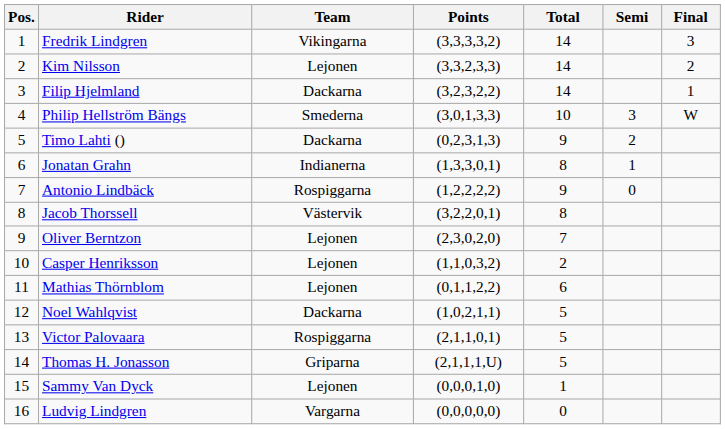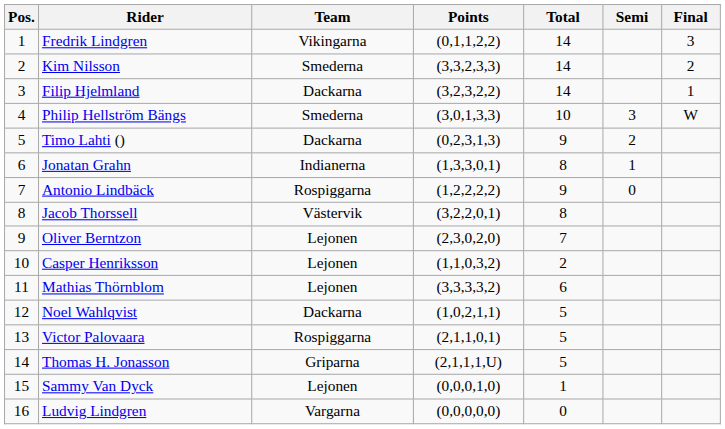Fredrik Lindgren | Points: (3,3,3,3,2) -> (0,1,1,2,2)
Kim Nilsson | Team: Lejonen -> Smederna
Mathias Thörnblom | Points: (0,1,1,2,2) -> (3,3,3,3,2)
